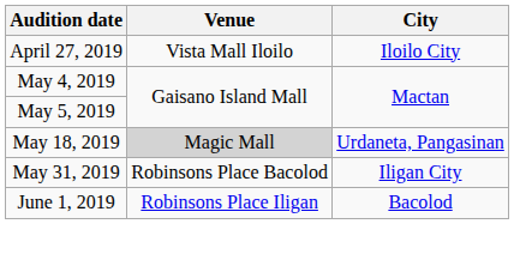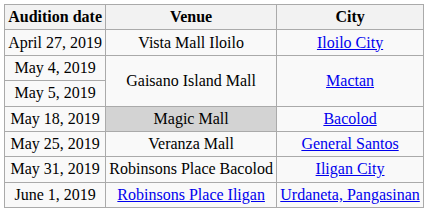May 18, 2019 | City: Urdaneta, Pangasinan -> Bacolod
+ row: May 25, 2019 | Veranza Mall | General Santos
June 1, 2019 | City: Bacolod -> Urdaneta, Pangasinan
